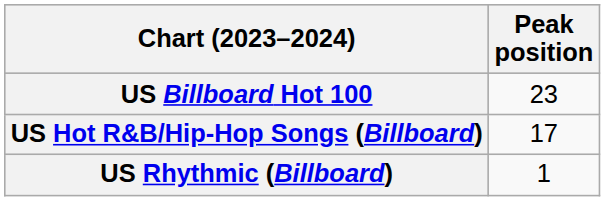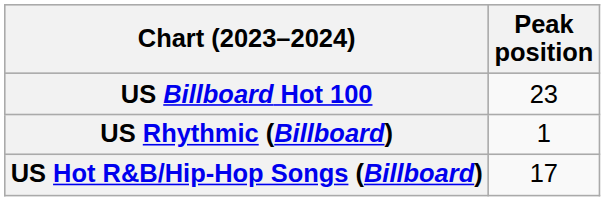rows swapped: US Hot R&B/Hip-Hop Songs (Billboard) <-> US Rhythmic (Billboard)
